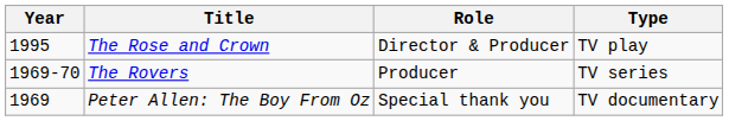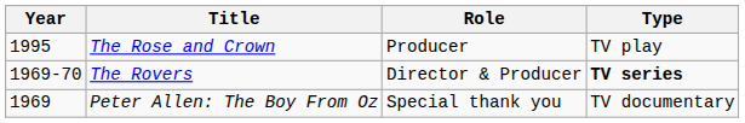The Rose and Crown | Role: Director & Producer -> Producer
The Rovers | Role: Producer -> Director & Producer
The Rovers | Type: normal -> bold
